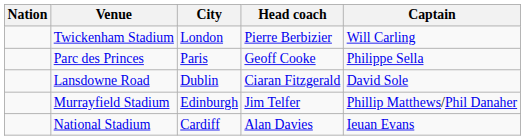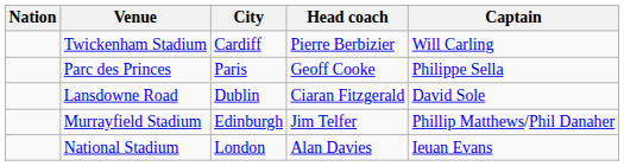Twickenham Stadium | City: London -> Cardiff
National Stadium | City: Cardiff -> London
